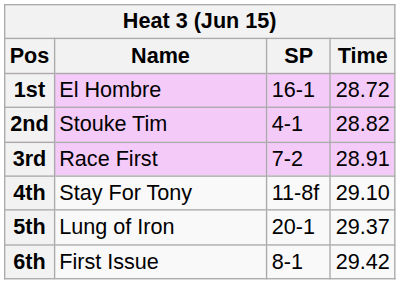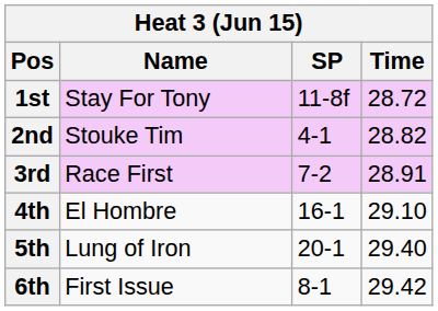1st | Name: El Hombre -> Stay For Tony
1st | SP: 16-1 -> 11-8f
4th | Name: Stay For Tony -> El Hombre
4th | SP: 11-8f -> 16-1
5th | Time: 29.37 -> 29.40
